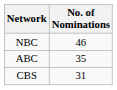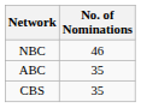CBS | No. of Nominations: 31 -> 35
